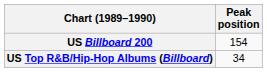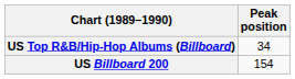rows swapped: US Billboard 200 <-> US Top R&B/Hip-Hop Albums (Billboard)
